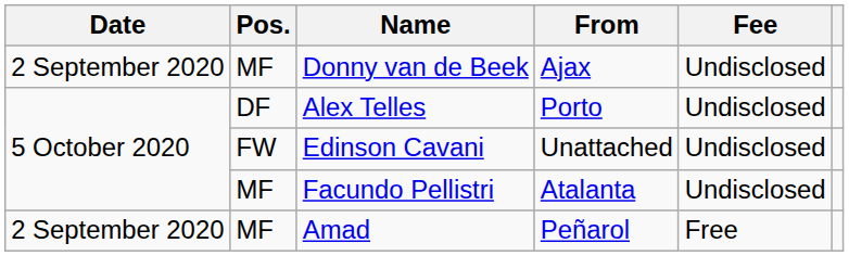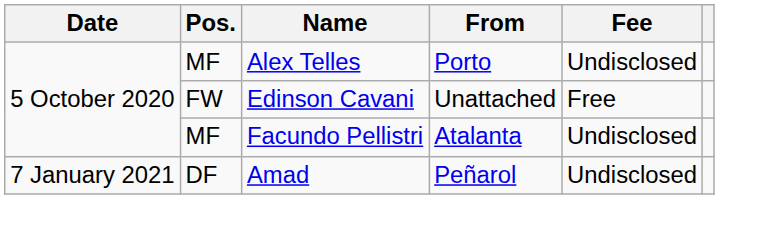- row: 2 September 2020 | MF | Donny van de Beek | Ajax | Undisclosed
Alex Telles | Pos.: DF -> MF
Edinson Cavani | Fee: Undisclosed -> Free
Amad | Date: 2 September 2020 -> 7 January 2021
Amad | Pos.: MF -> DF
Amad | Fee: Free -> Undisclosed
